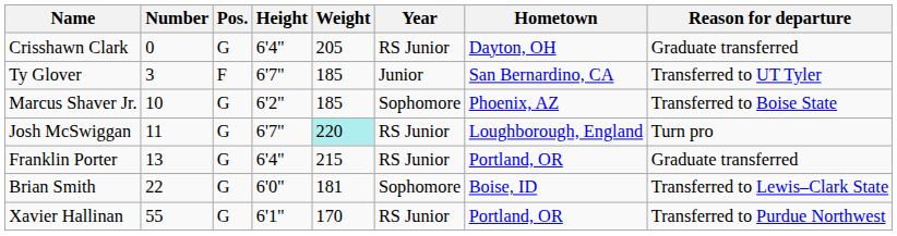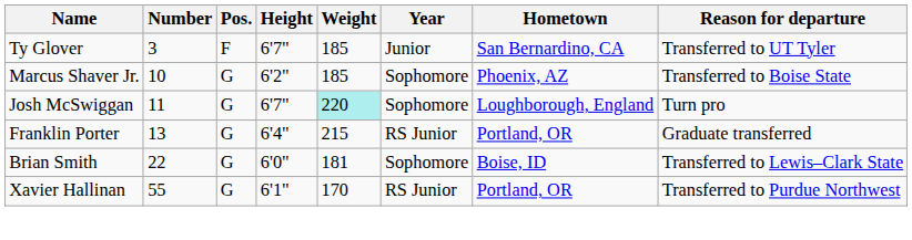- row: Crisshawn Clark | 0 | G | 6'4" | 205 | RS Junior | Dayton, OH | Graduate transferred
Josh McSwiggan | Year: RS Junior -> Sophomore
